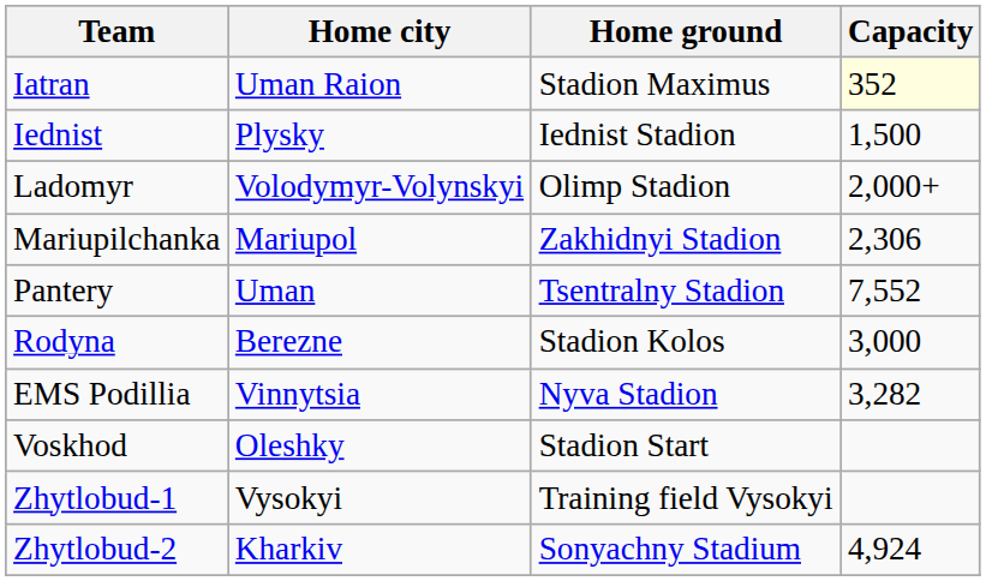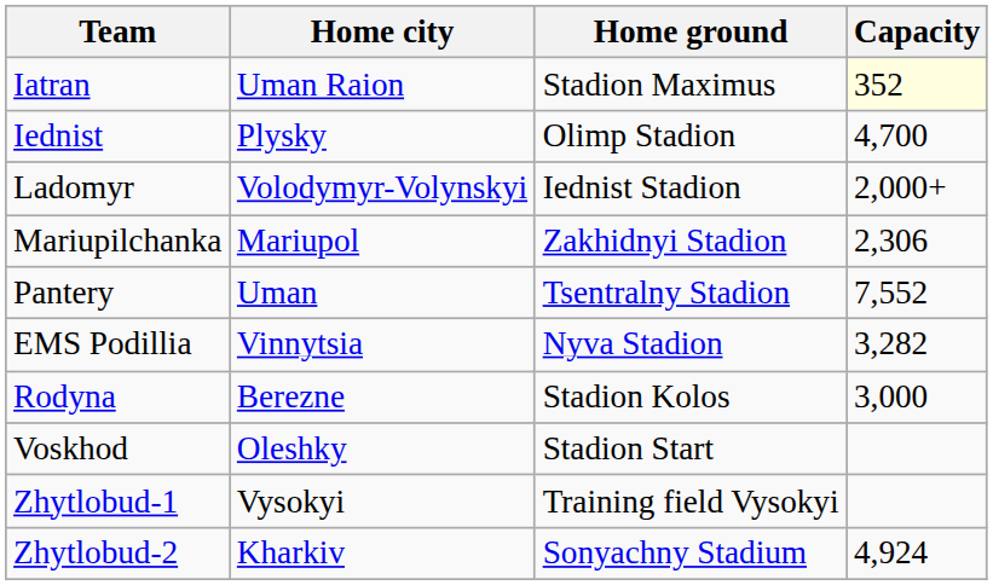Iednist | Home ground: Iednist Stadion -> Olimp Stadion
Iednist | Capacity: 1,500 -> 4,700
Ladomyr | Home ground: Olimp Stadion -> Iednist Stadion
rows swapped: EMS Podillia <-> Rodyna
